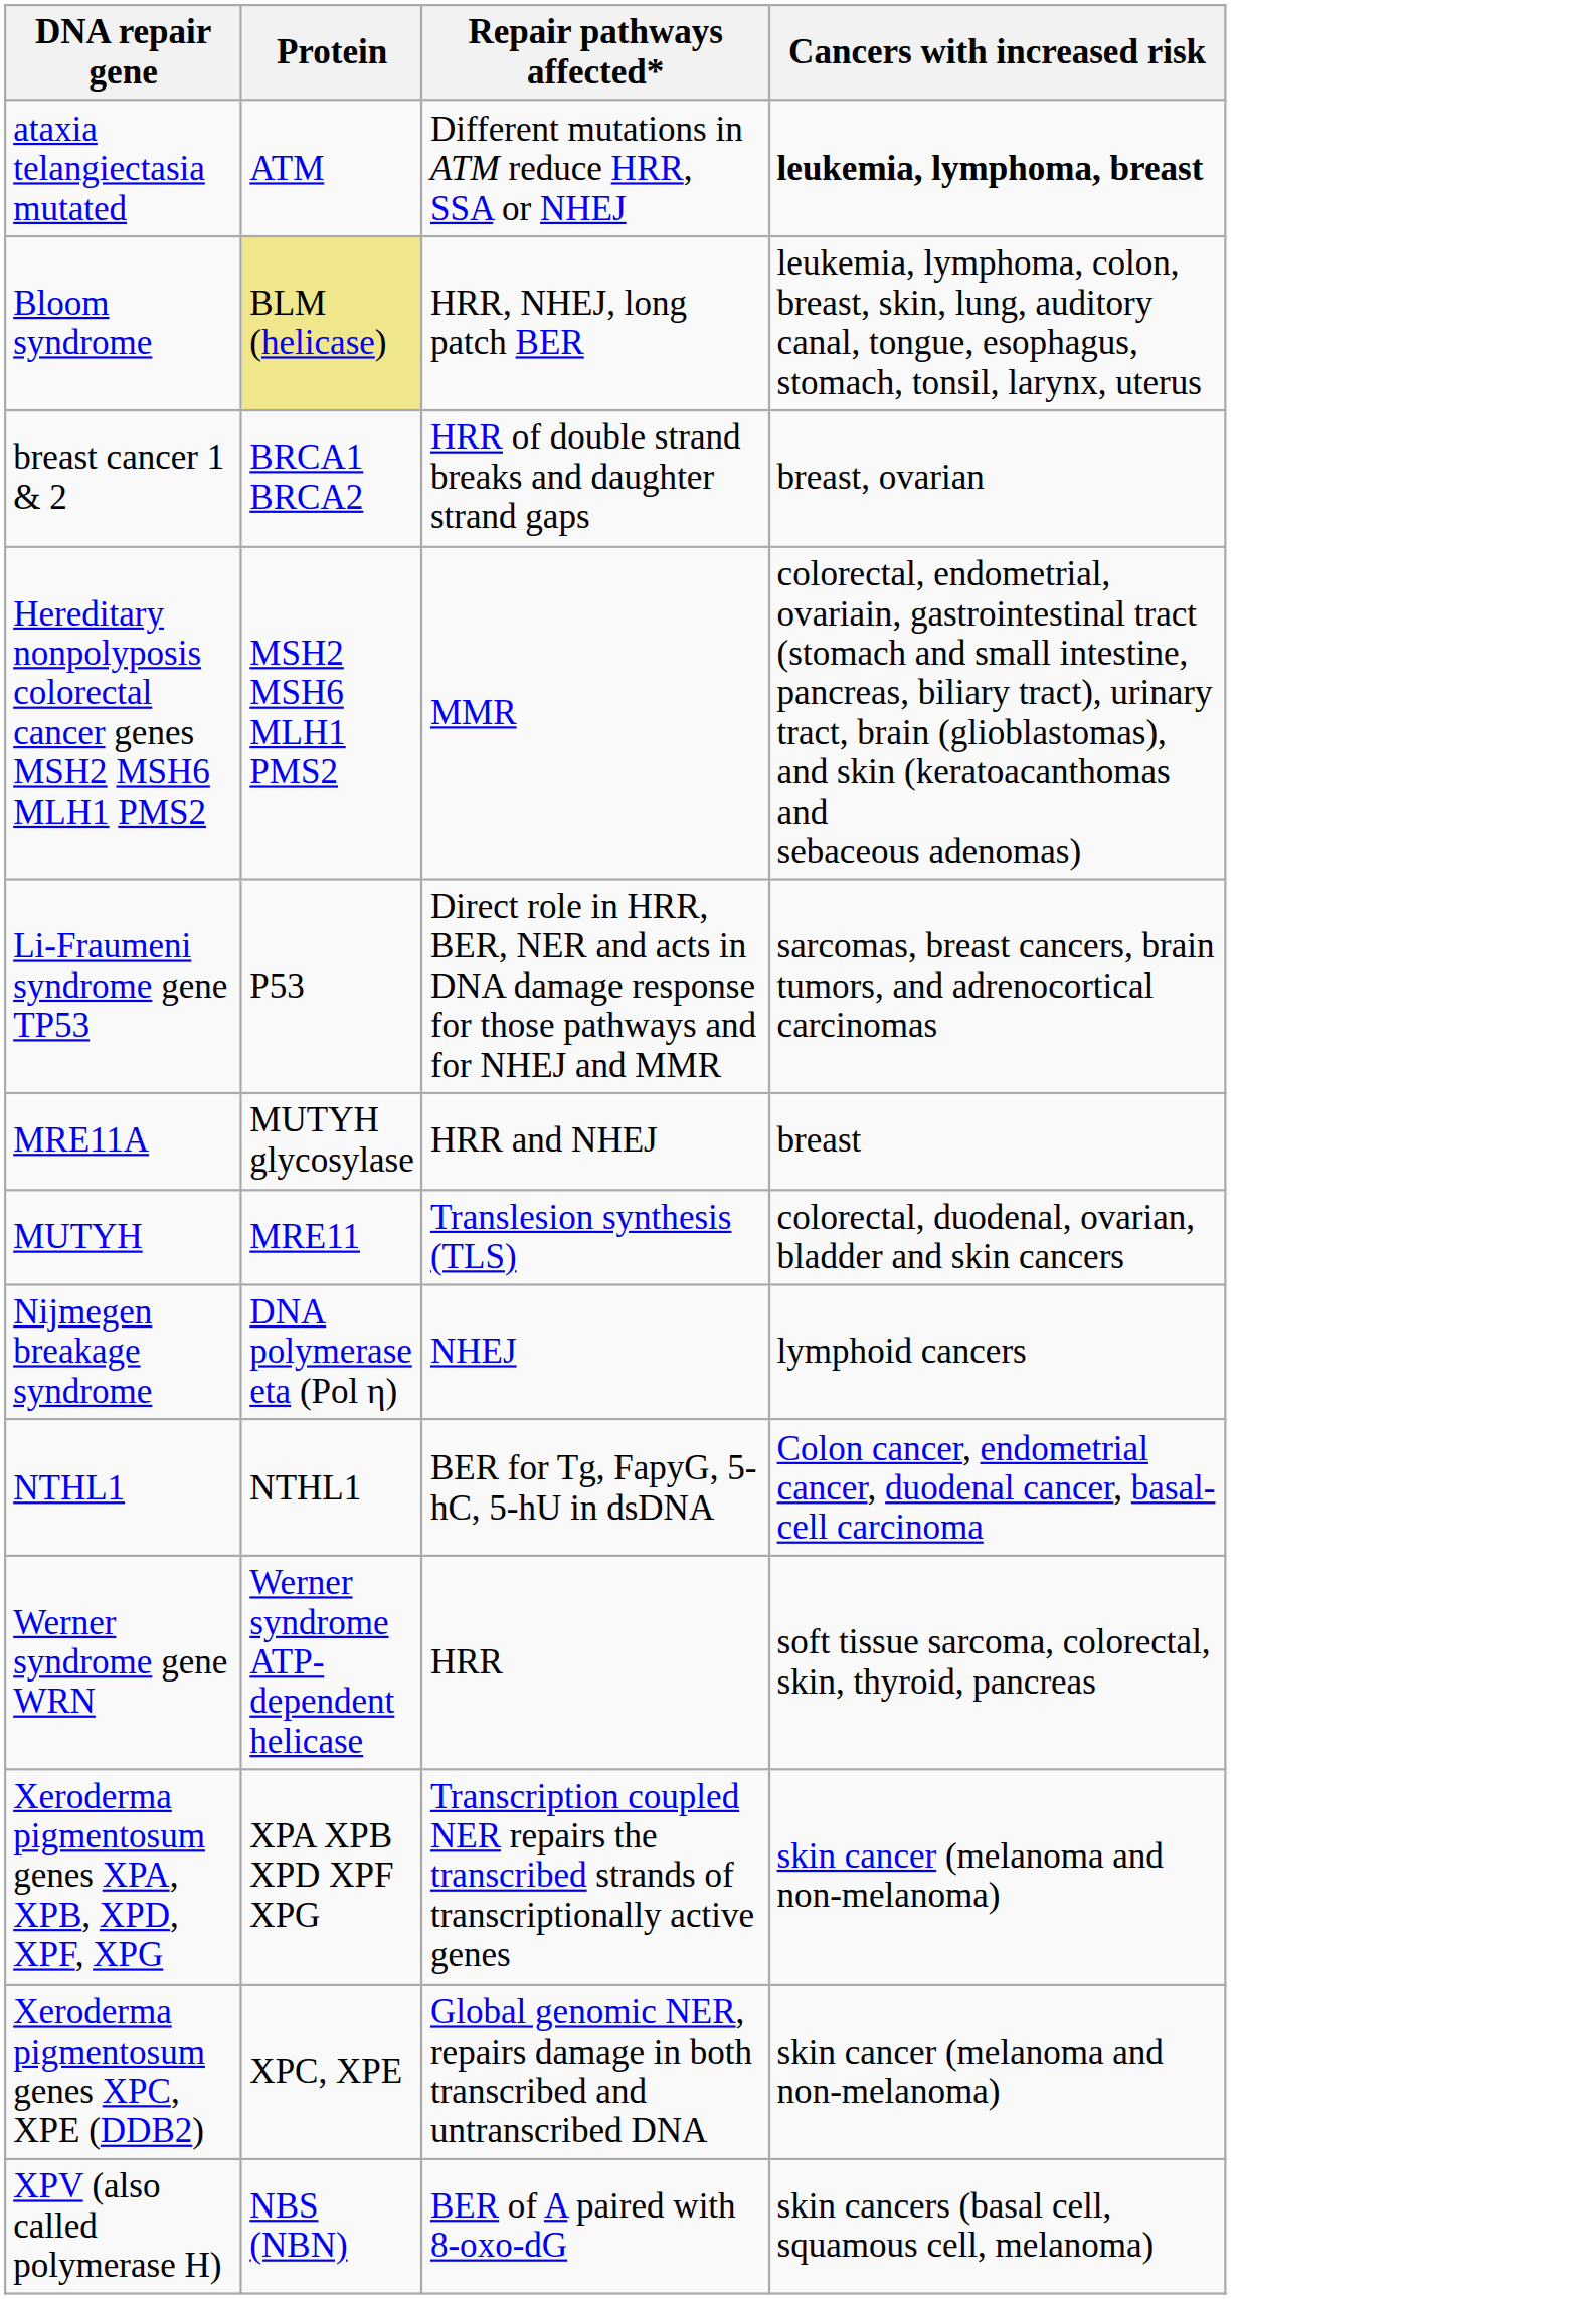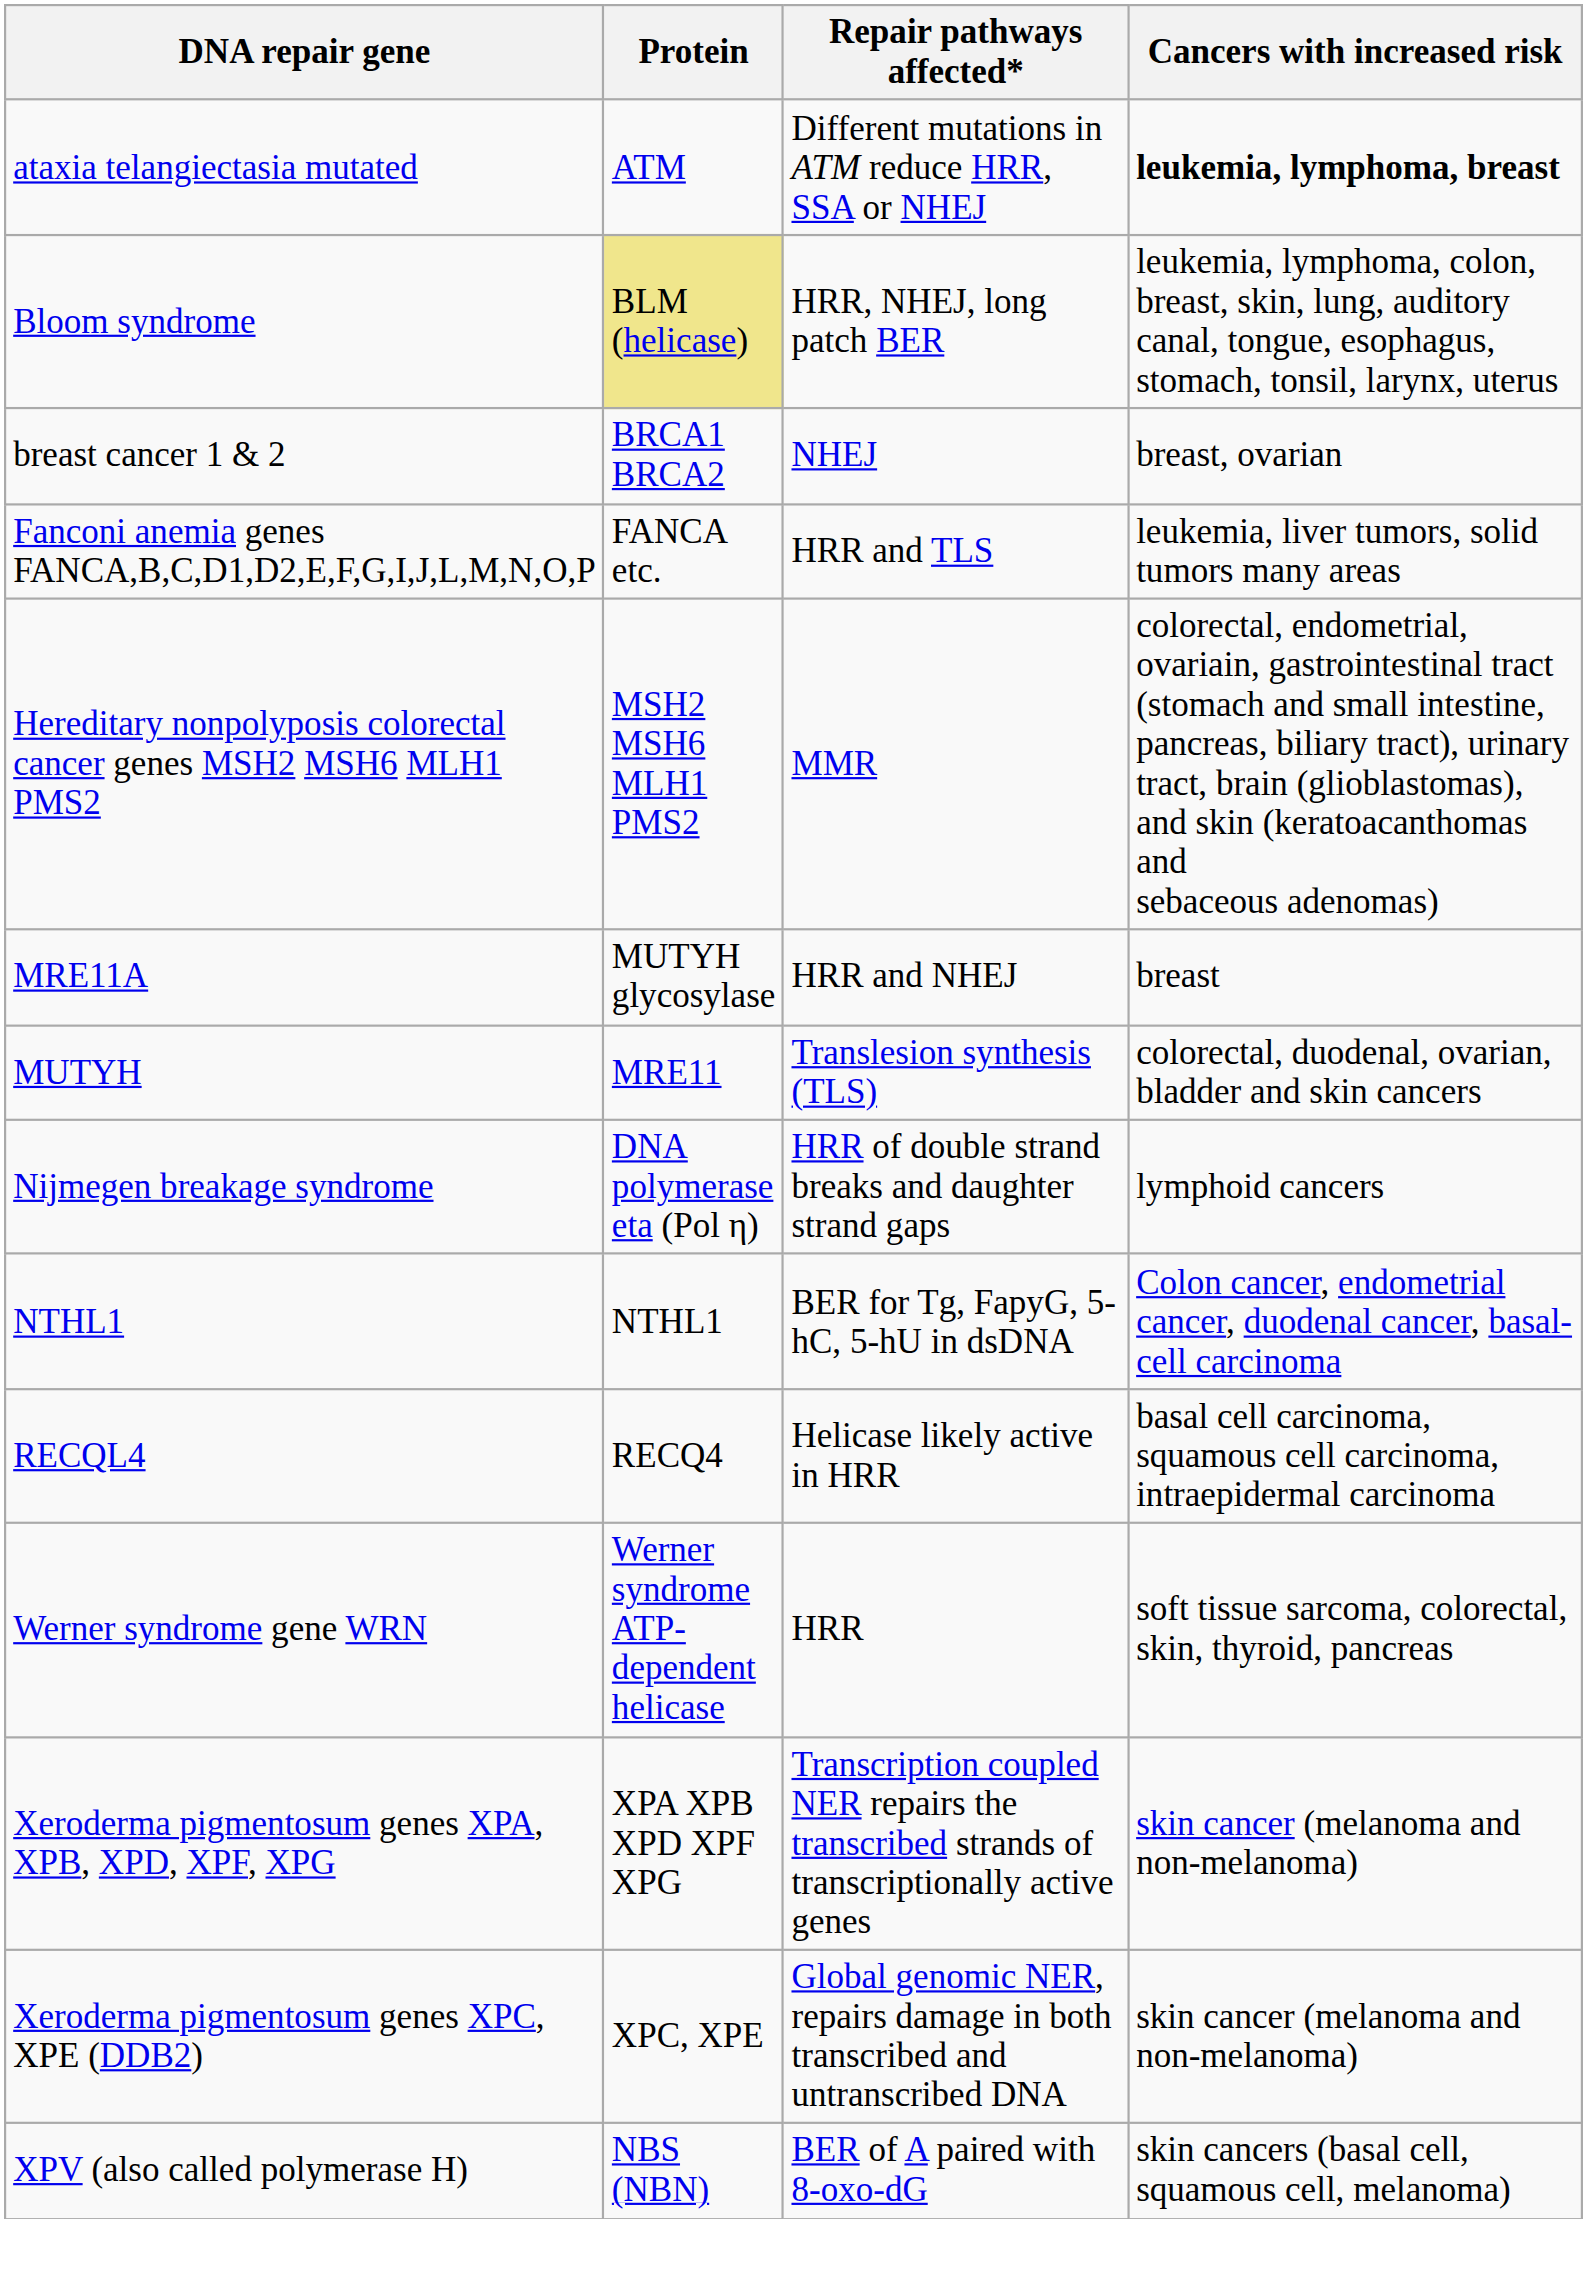breast cancer 1 & 2 | Repair pathways affected*: HRR of double strand breaks and daughter strand gaps -> NHEJ
+ row: Fanconi anemia genes FANCA,B,C,D1,D2,E,F,G,I,J,L,M,N,O,P | FANCA etc. | HRR and TLS | leukemia, liver tumors, solid tumors many areas
- row: Li-Fraumeni syndrome gene TP53 | P53 | Direct role in HRR, BER, NER and acts in DNA damage response for those pathways and for NHEJ and MMR | sarcomas, breast cancers, brain tumors, and adrenocortical carcinomas
Nijmegen breakage syndrome | Repair pathways affected*: NHEJ -> HRR of double strand breaks and daughter strand gaps
+ row: RECQL4 | RECQ4 | Helicase likely active in HRR | basal cell carcinoma, squamous cell carcinoma, intraepidermal carcinoma
